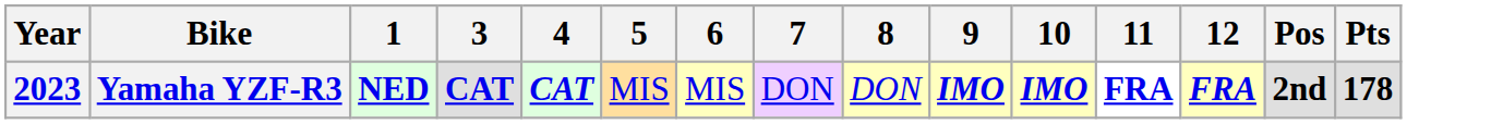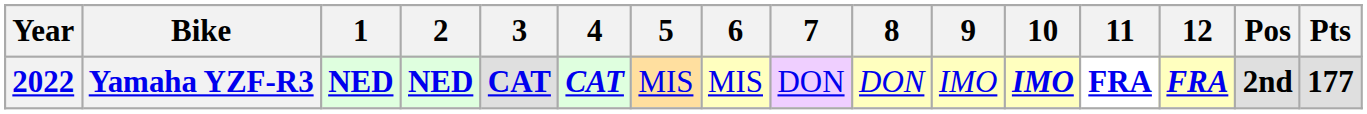+ column: 2 | NED
Yamaha YZF-R3 | Year: 2023 -> 2022
Yamaha YZF-R3 | 9: bold -> normal
Yamaha YZF-R3 | Pts: 178 -> 177
